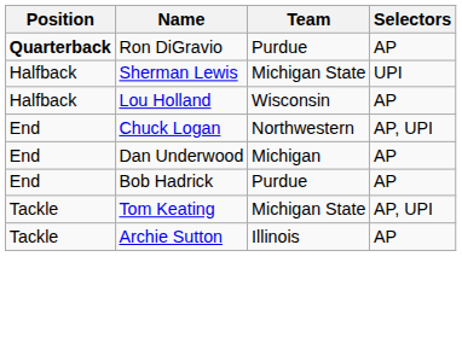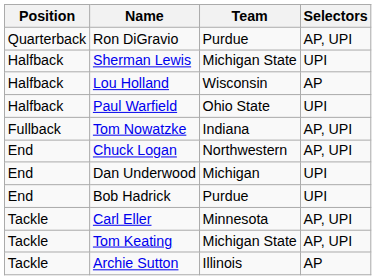Ron DiGravio | Position: bold -> normal
Ron DiGravio | Selectors: AP -> AP, UPI
+ row: Halfback | Paul Warfield | Ohio State | UPI
+ row: Fullback | Tom Nowatzke | Indiana | AP, UPI
Dan Underwood | Selectors: AP -> UPI
Bob Hadrick | Selectors: AP -> UPI
+ row: Tackle | Carl Eller | Minnesota | AP, UPI
